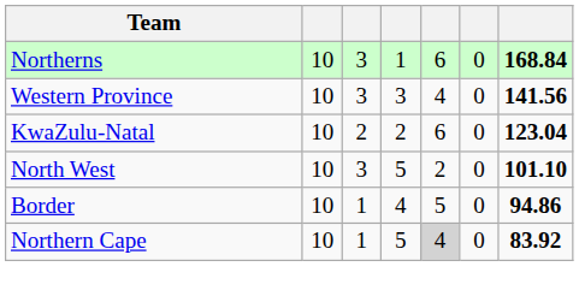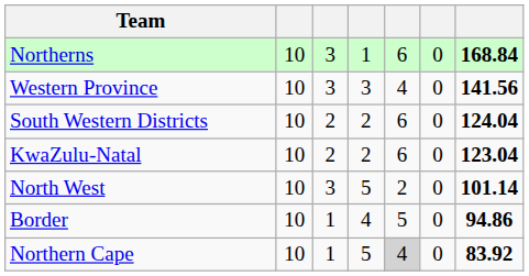+ row: South Western Districts | 10 | 2 | 2 | 6 | 0 | 124.04
North West | column 7: 101.10 -> 101.14
